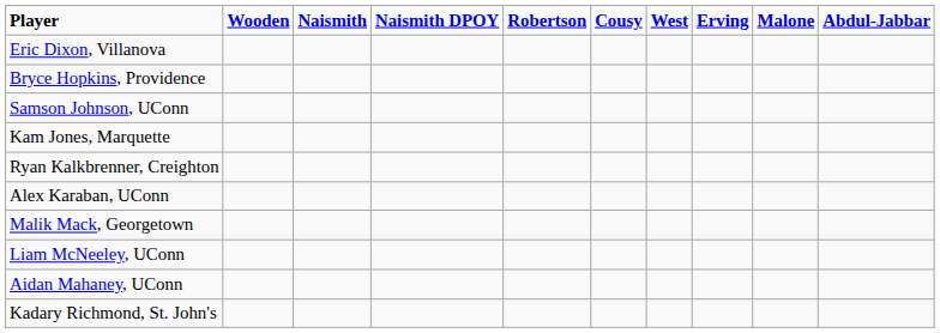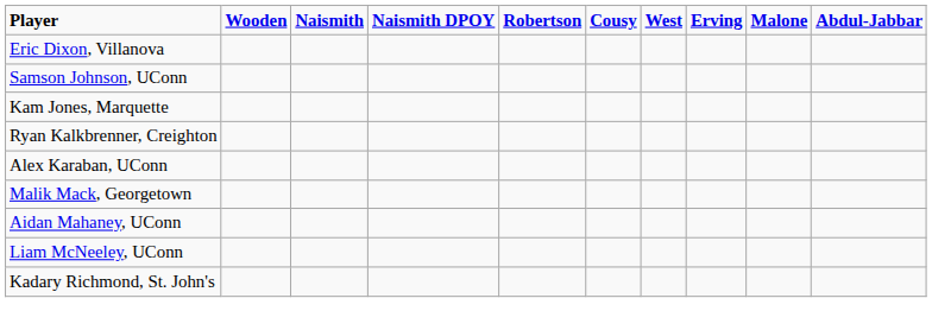- row: Bryce Hopkins, Providence
rows swapped: Aidan Mahaney, UConn <-> Liam McNeeley, UConn
